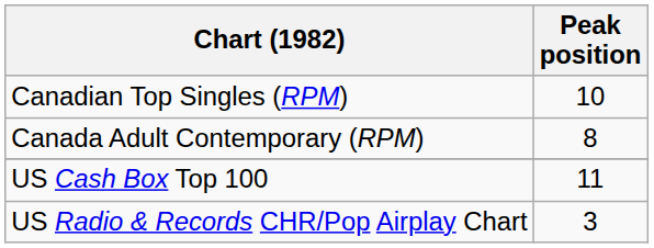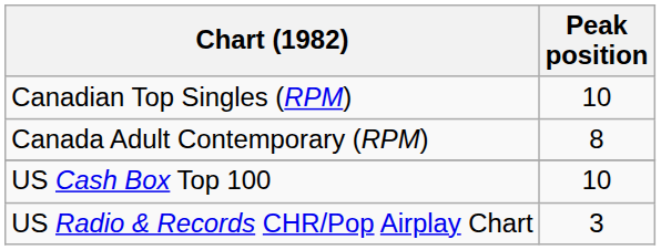US Cash Box Top 100 | Peak position: 11 -> 10
